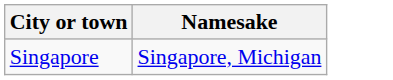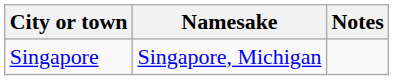+ column: Notes
